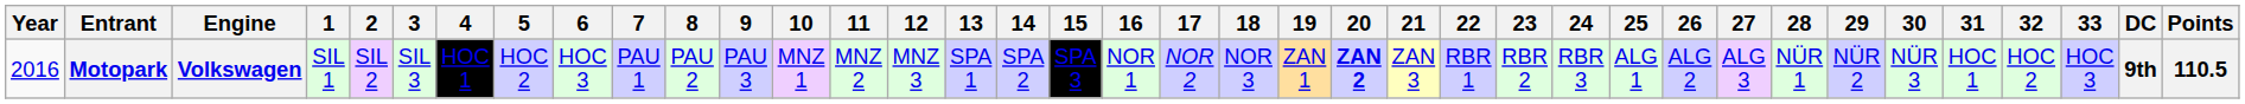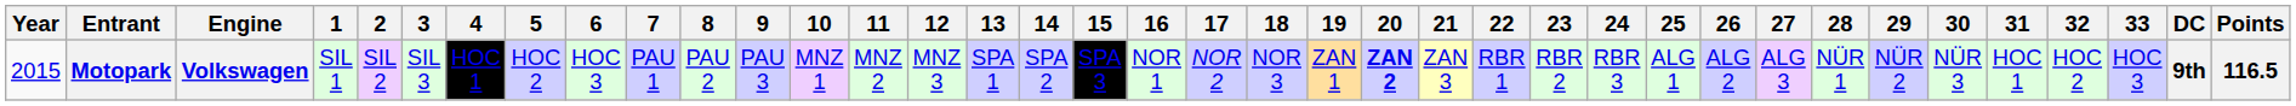Motopark | Year: 2016 -> 2015
Motopark | Points: 110.5 -> 116.5
